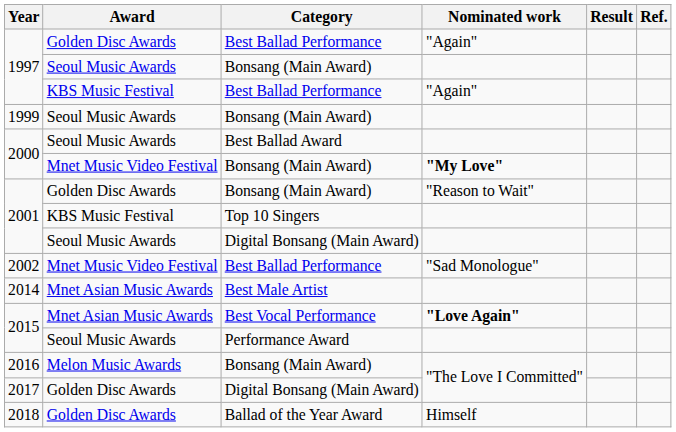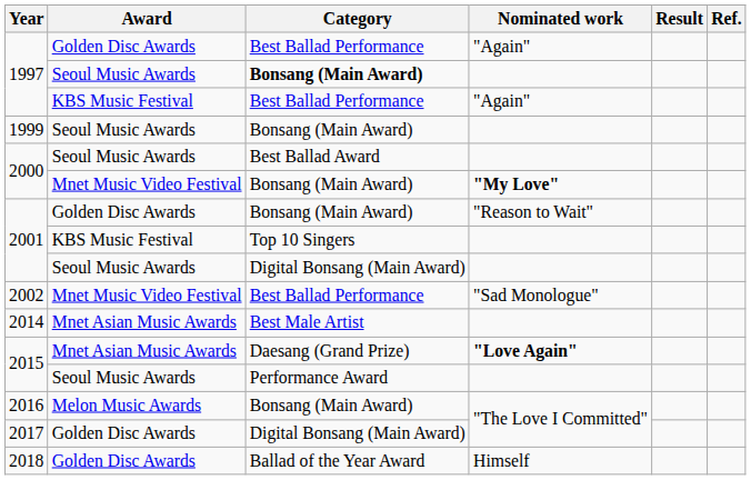1997 / Seoul Music Awards | Category: normal -> bold
2015 / Mnet Asian Music Awards | Category: Best Vocal Performance -> Daesang (Grand Prize)
